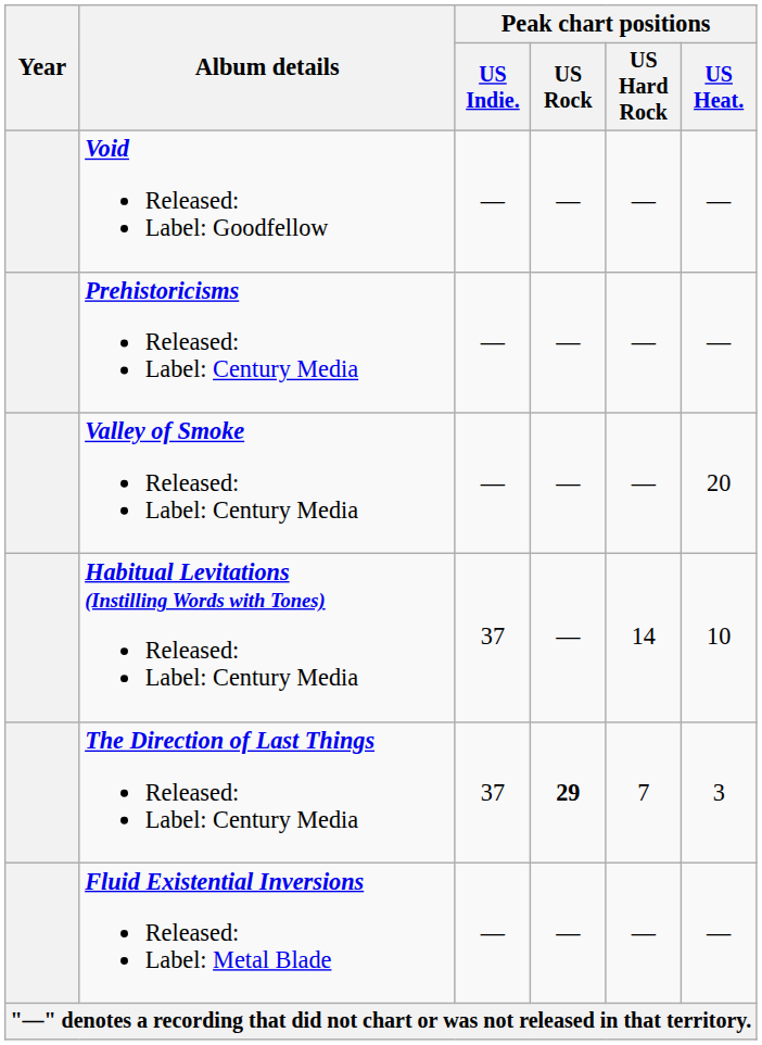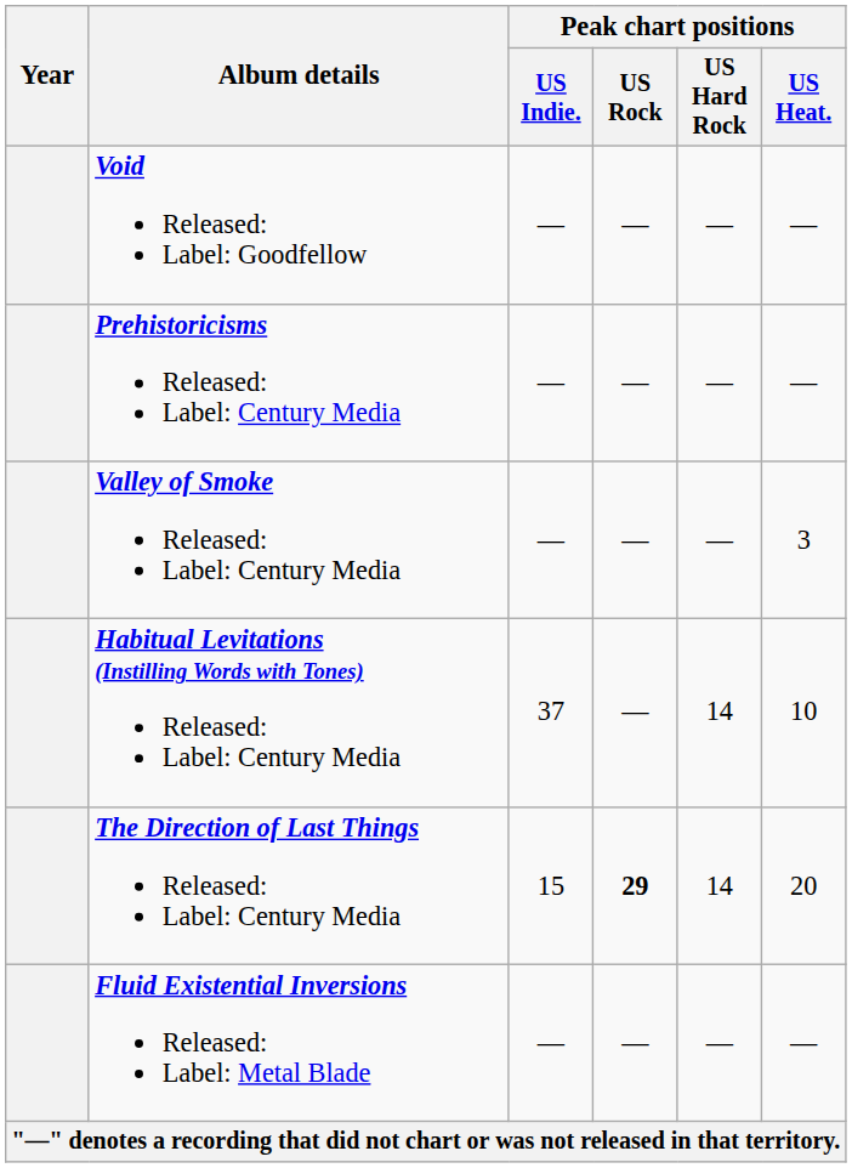Valley of Smoke Released: Label: Century Media | Peak chart positions / US Heat.: 20 -> 3
The Direction of Last Things Released: Label: Century Media | Peak chart positions / US Indie.: 37 -> 15
The Direction of Last Things Released: Label: Century Media | Peak chart positions / US Hard Rock: 7 -> 14
The Direction of Last Things Released: Label: Century Media | Peak chart positions / US Heat.: 3 -> 20
